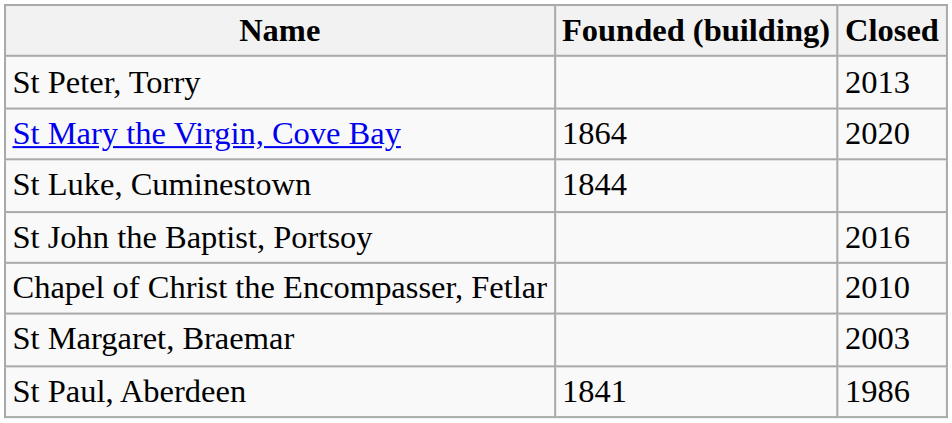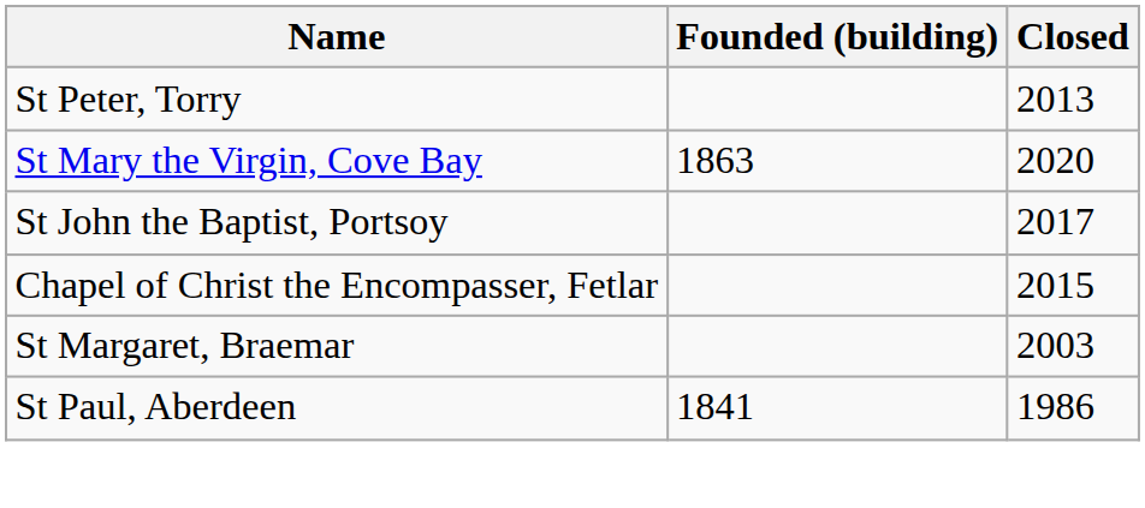St Mary the Virgin, Cove Bay | Founded (building): 1864 -> 1863
- row: St Luke, Cuminestown | 1844
St John the Baptist, Portsoy | Closed: 2016 -> 2017
Chapel of Christ the Encompasser, Fetlar | Closed: 2010 -> 2015
